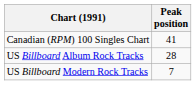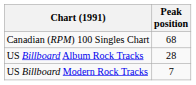Canadian (RPM) 100 Singles Chart | Peak position: 41 -> 68
